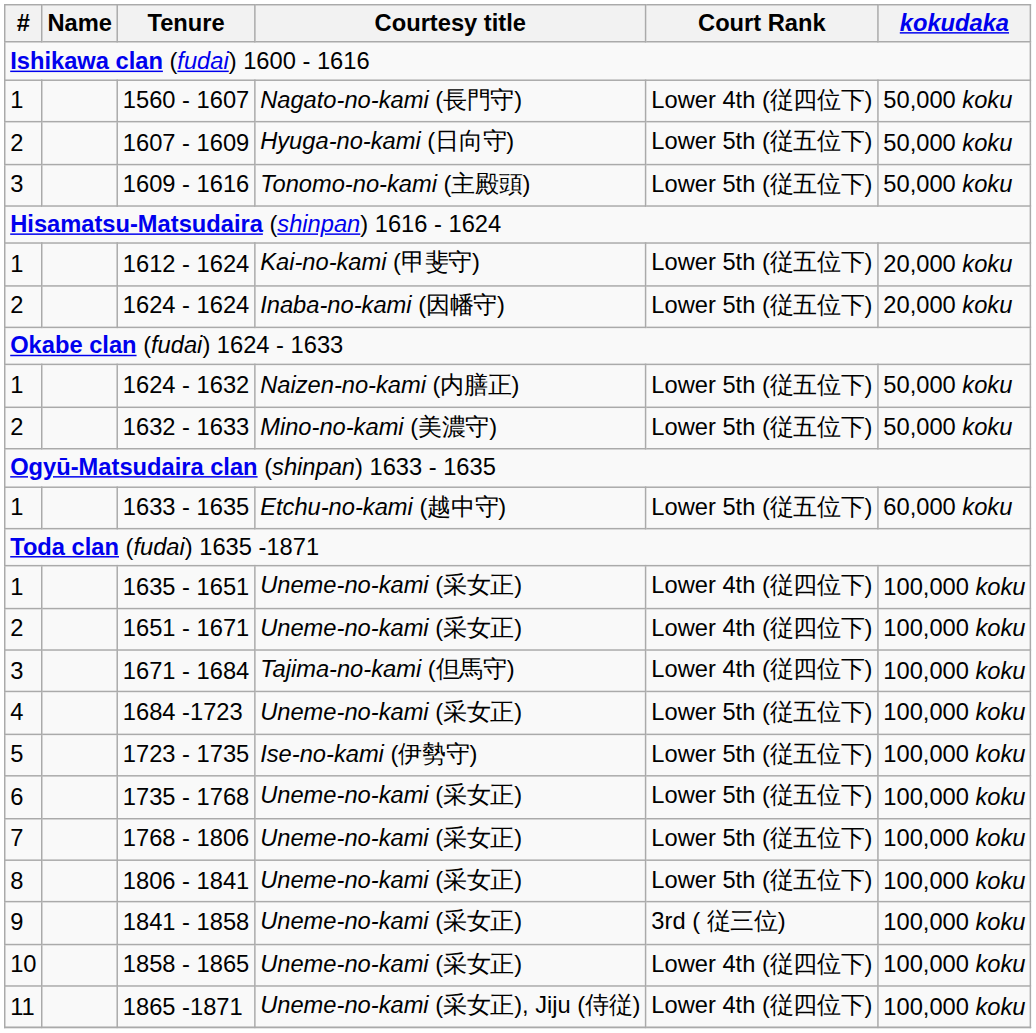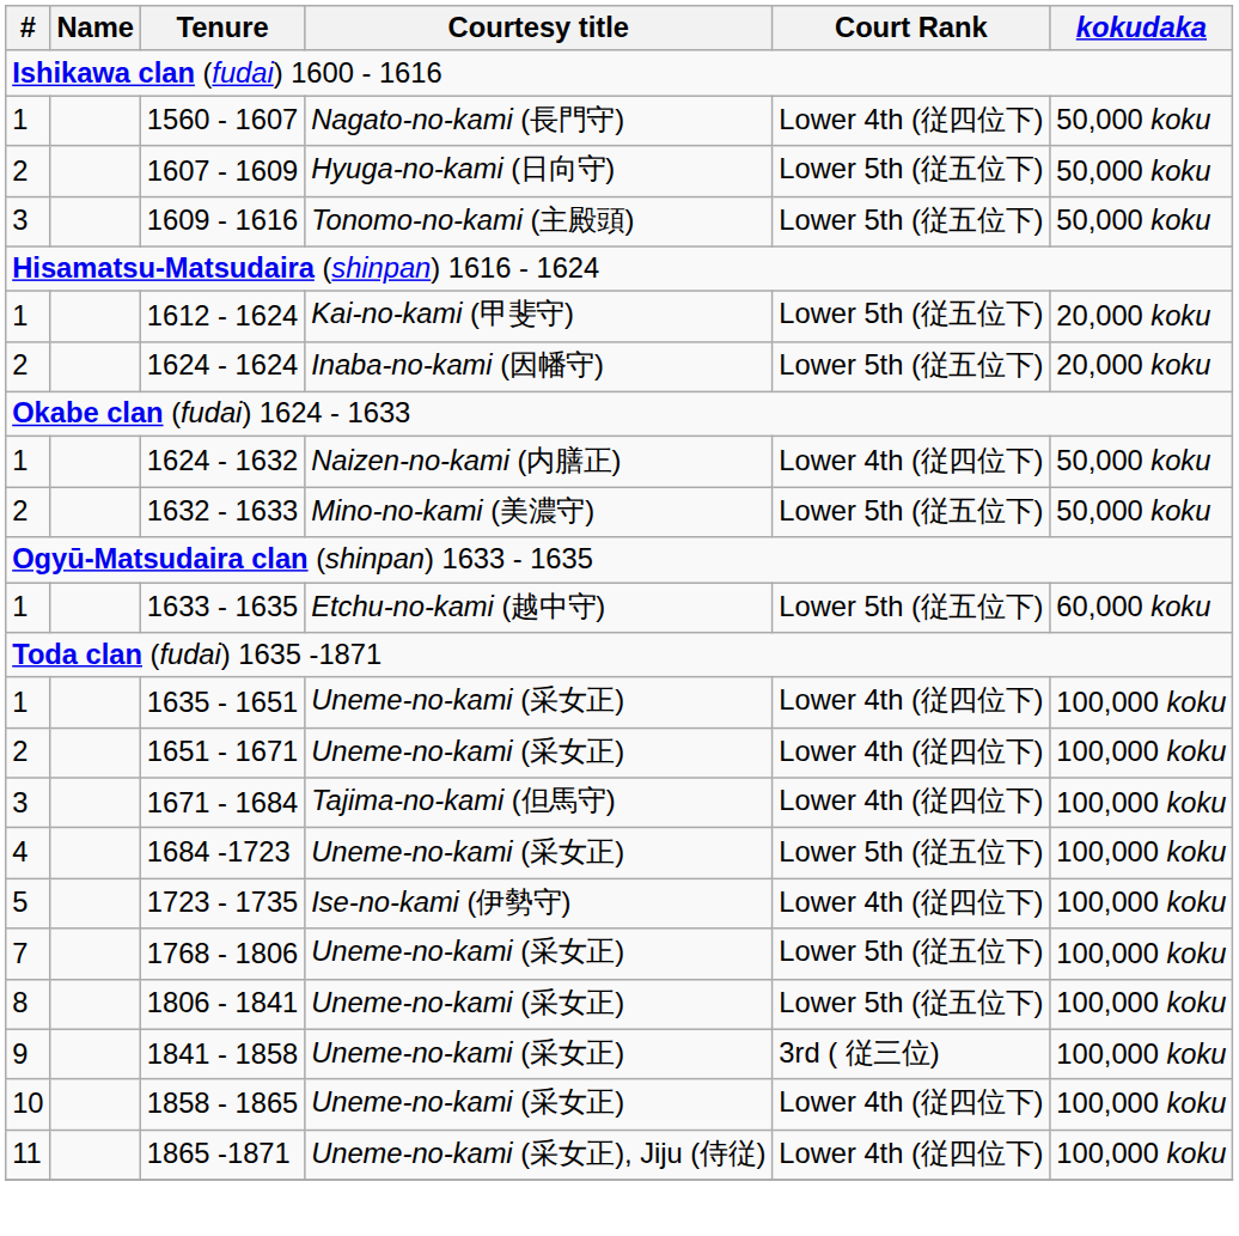1624 - 1632 | Court Rank: Lower 5th (従五位下) -> Lower 4th (従四位下)
1723 - 1735 | Court Rank: Lower 5th (従五位下) -> Lower 4th (従四位下)
- row: 6 | 1735 - 1768 | Uneme-no-kami (采女正) | Lower 5th (従五位下) | 100,000 koku
